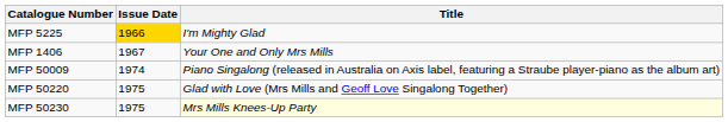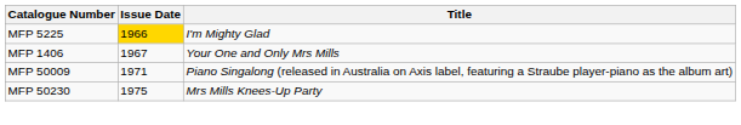MFP 50009 | Issue Date: 1974 -> 1971
- row: MFP 50220 | 1975 | Glad with Love (Mrs Mills and Geoff Love Singalong Together)
MFP 50230 | Title: lightyellow background -> no background
